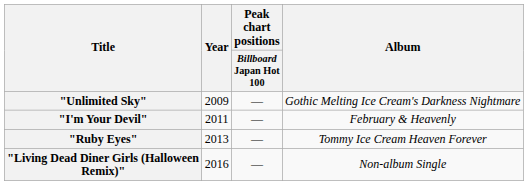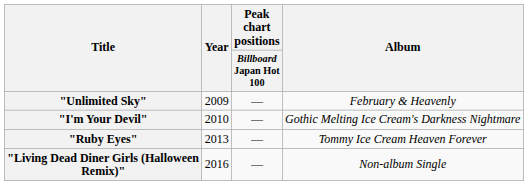"Unlimited Sky" | Album: Gothic Melting Ice Cream's Darkness Nightmare -> February & Heavenly
"I'm Your Devil" | Year: 2011 -> 2010
"I'm Your Devil" | Album: February & Heavenly -> Gothic Melting Ice Cream's Darkness Nightmare
